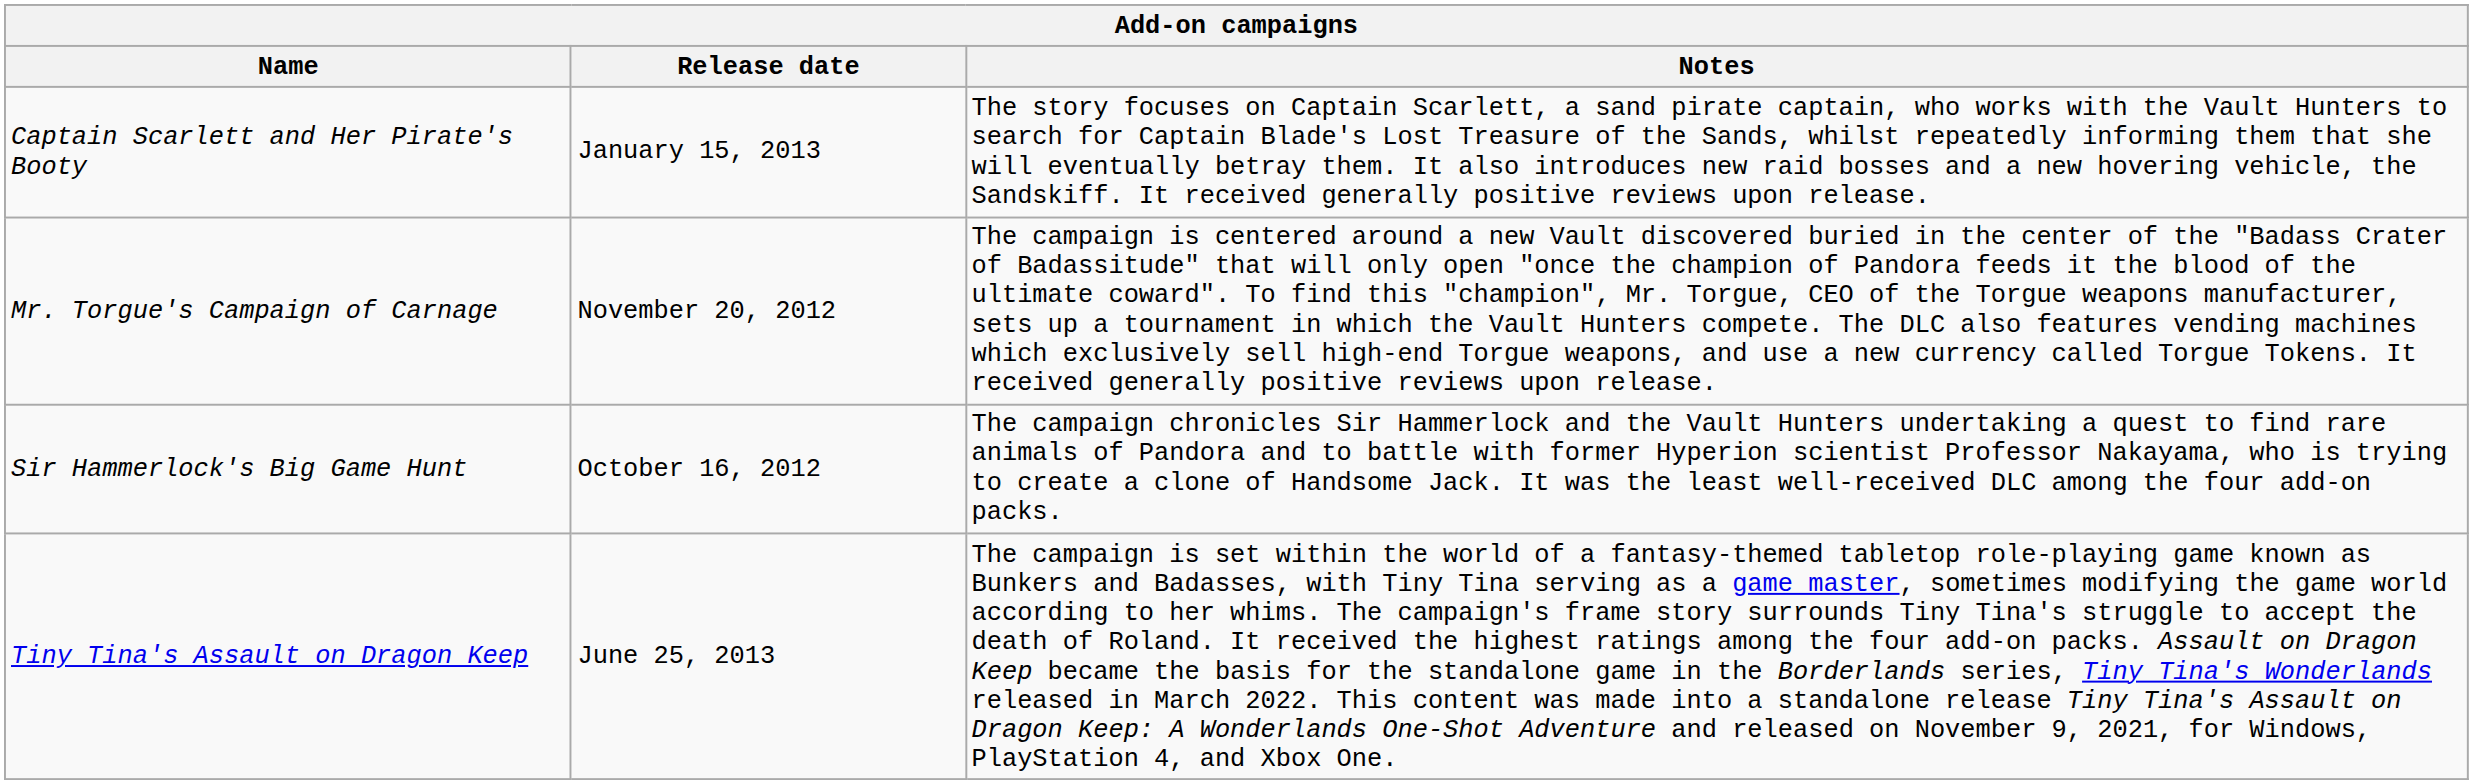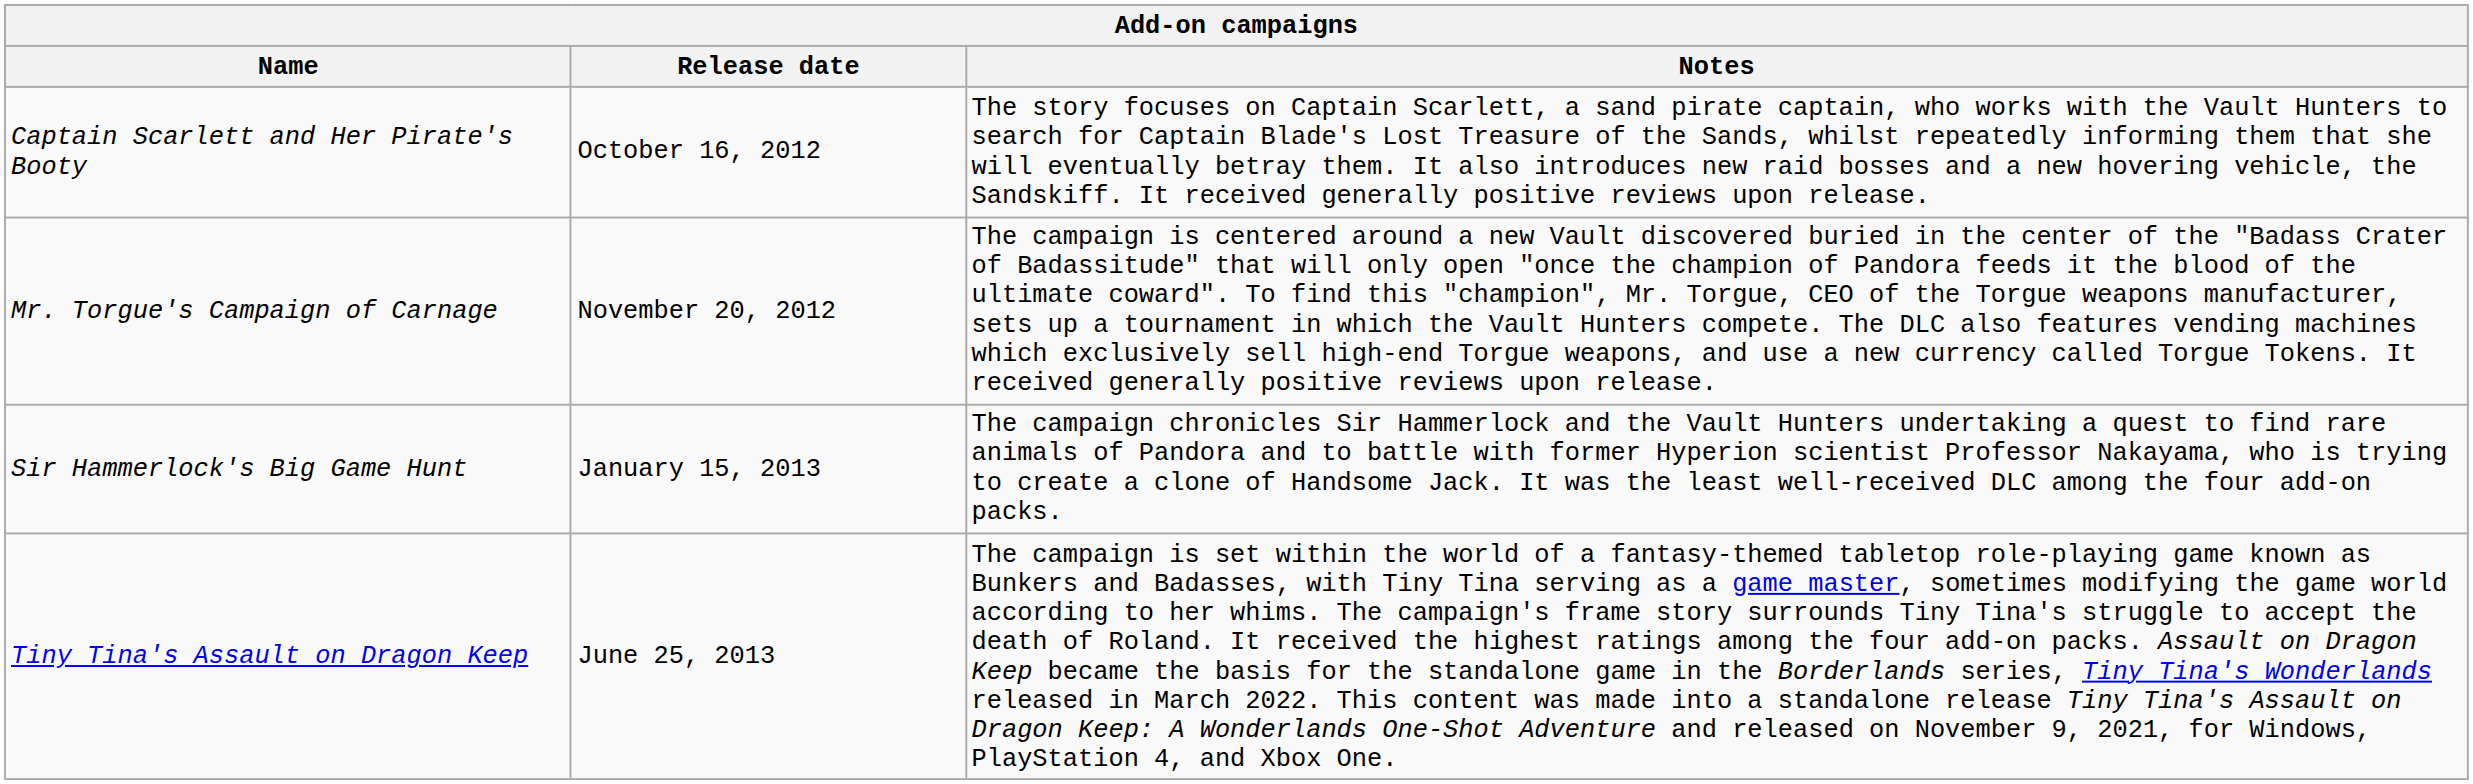Captain Scarlett and Her Pirate's Booty | Release date: January 15, 2013 -> October 16, 2012
Sir Hammerlock's Big Game Hunt | Release date: October 16, 2012 -> January 15, 2013
